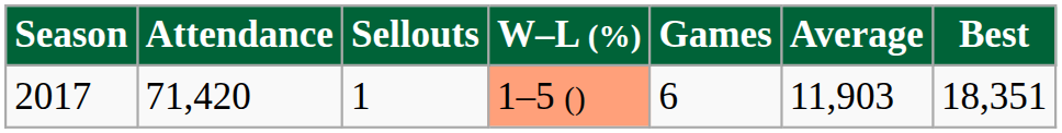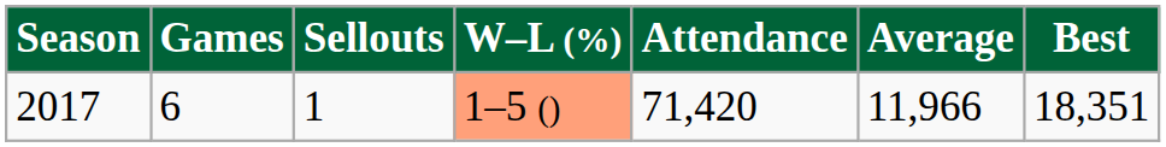columns swapped: Games <-> Attendance
2017 | Average: 11,903 -> 11,966
